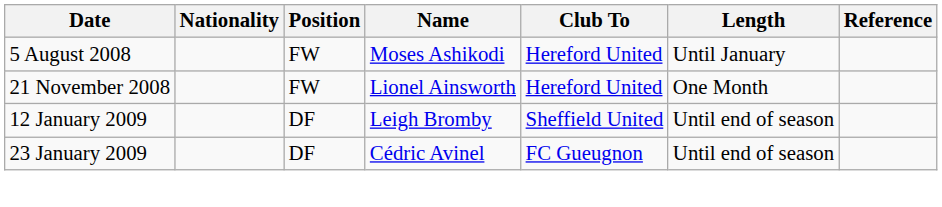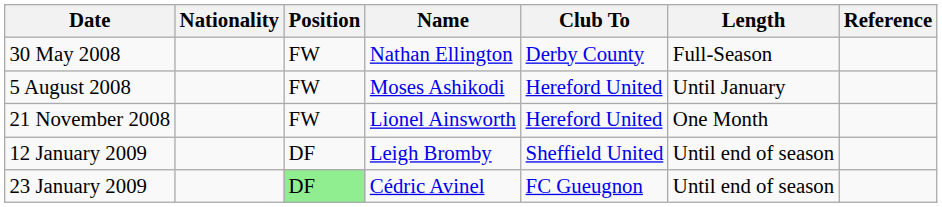+ row: 30 May 2008 | FW | Nathan Ellington | Derby County | Full-Season
23 January 2009 | Position: no background -> lightgreen background
